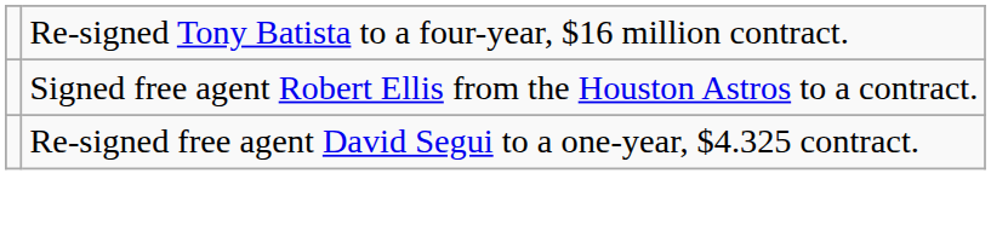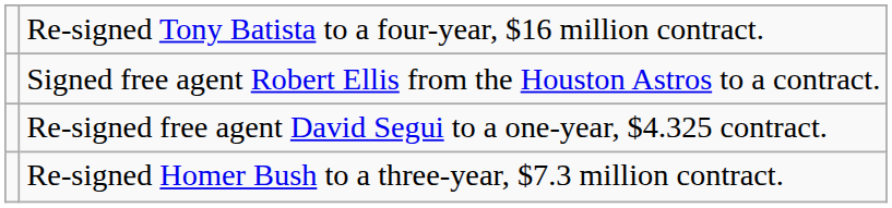+ row: Re-signed Homer Bush to a three-year, $7.3 million contract.
